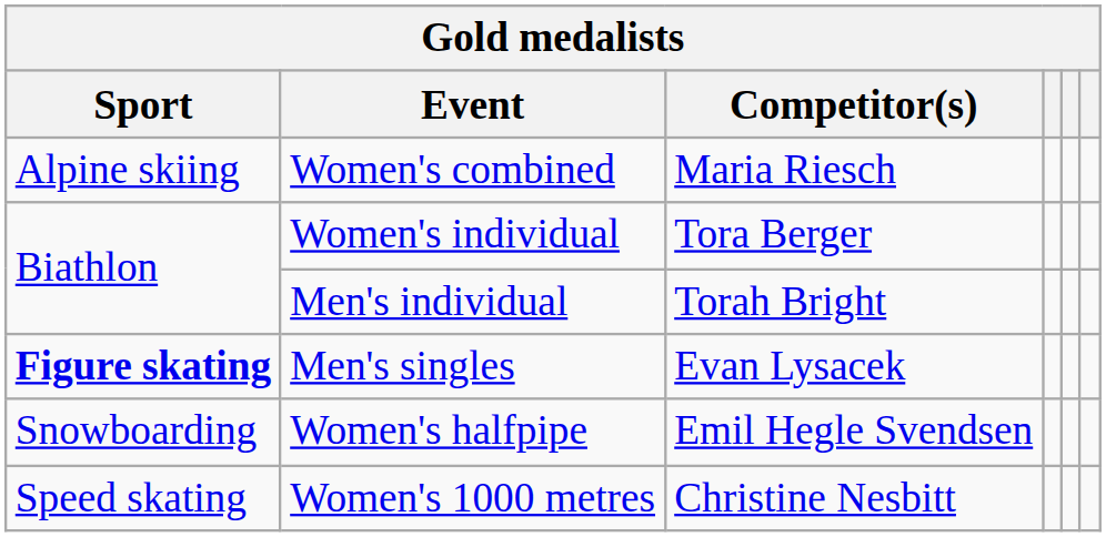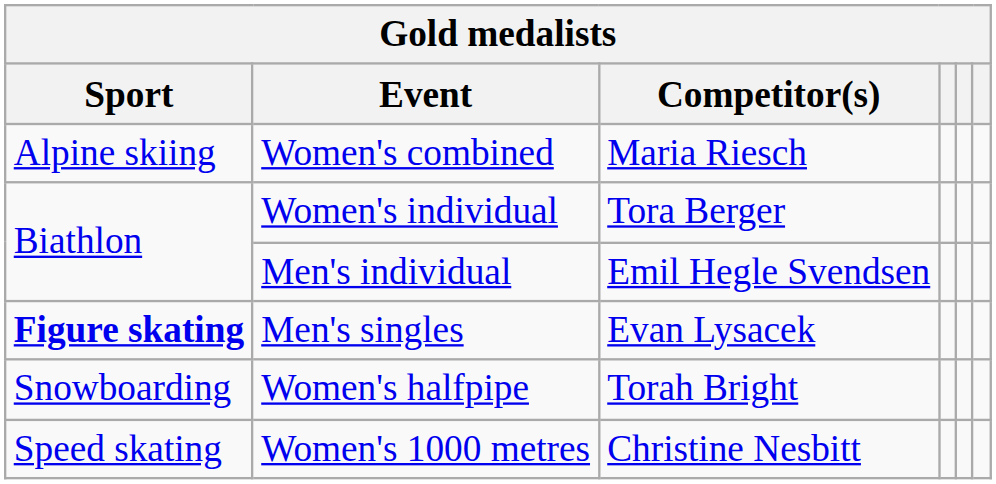Men's individual | Competitor(s): Torah Bright -> Emil Hegle Svendsen
Women's halfpipe | Competitor(s): Emil Hegle Svendsen -> Torah Bright
